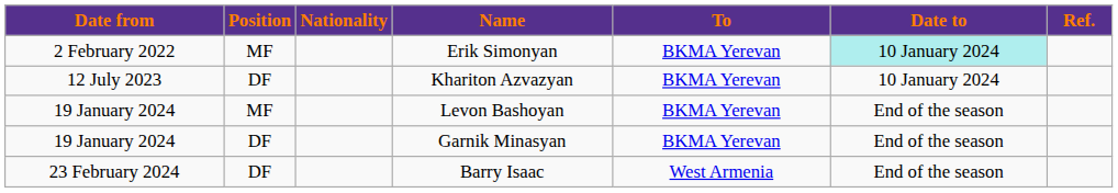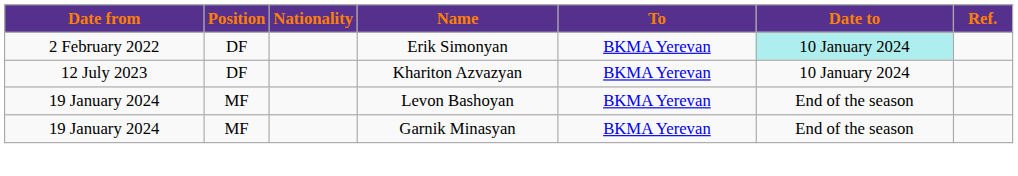Erik Simonyan | Position: MF -> DF
Garnik Minasyan | Position: DF -> MF
- row: 23 February 2024 | DF | Barry Isaac | West Armenia | End of the season
